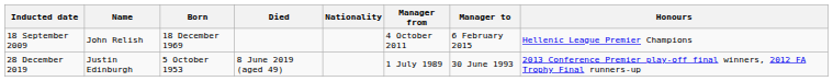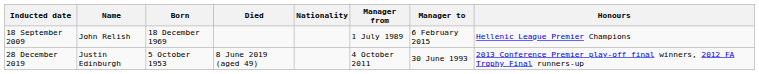18 September 2009 | Manager from: 4 October 2011 -> 1 July 1989
28 December 2019 | Manager from: 1 July 1989 -> 4 October 2011
